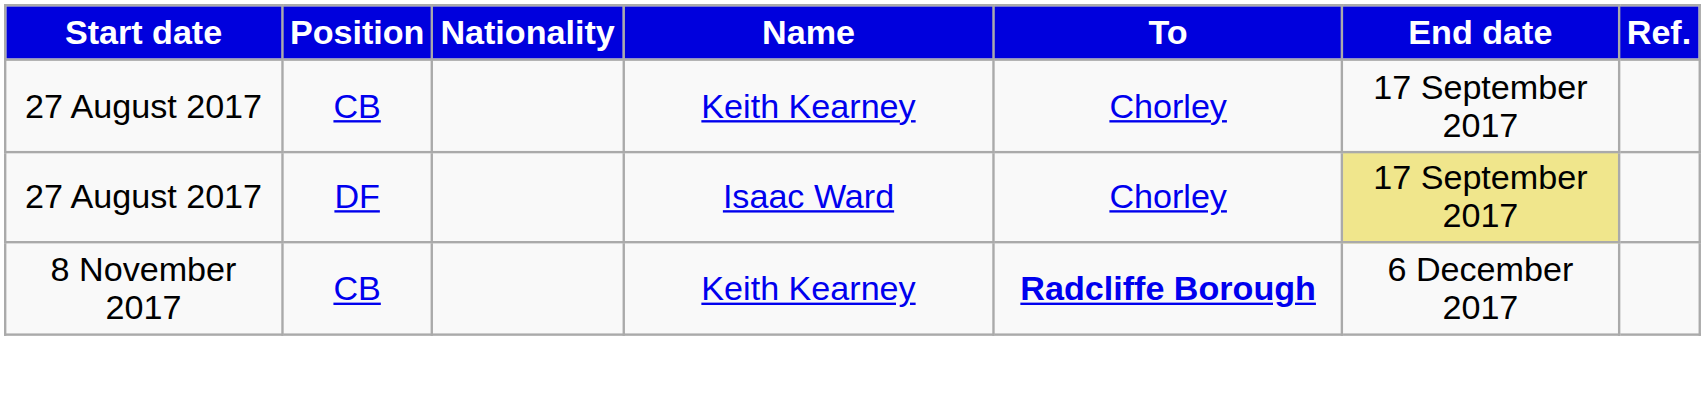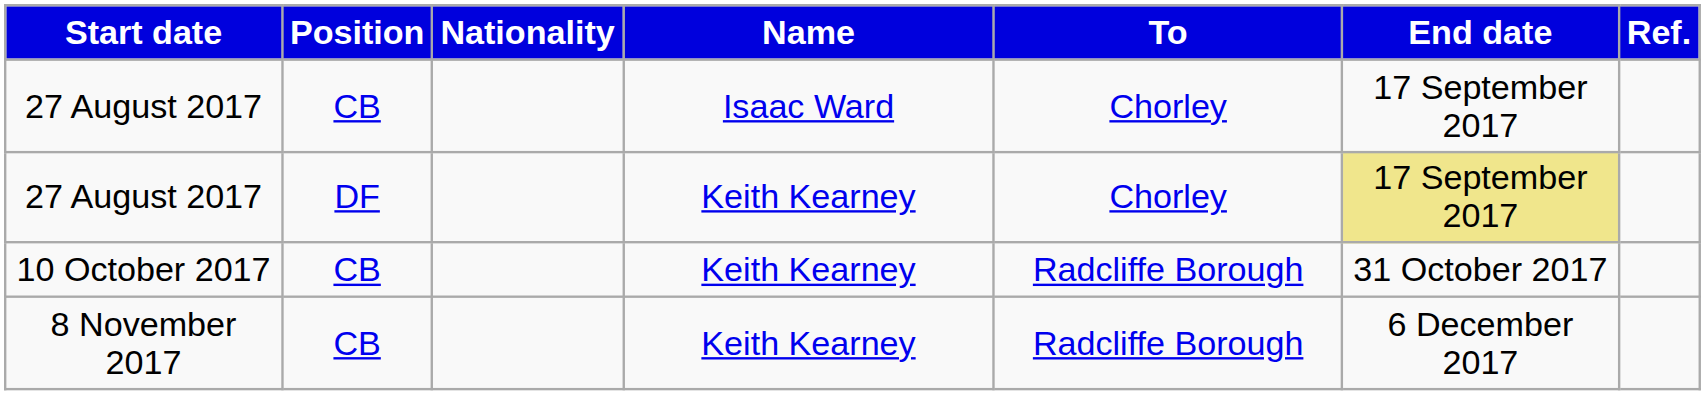27 August 2017 / CB | Name: Keith Kearney -> Isaac Ward
27 August 2017 / DF | Name: Isaac Ward -> Keith Kearney
+ row: 10 October 2017 | CB | Keith Kearney | Radcliffe Borough | 31 October 2017
8 November 2017 | To: bold -> normal
